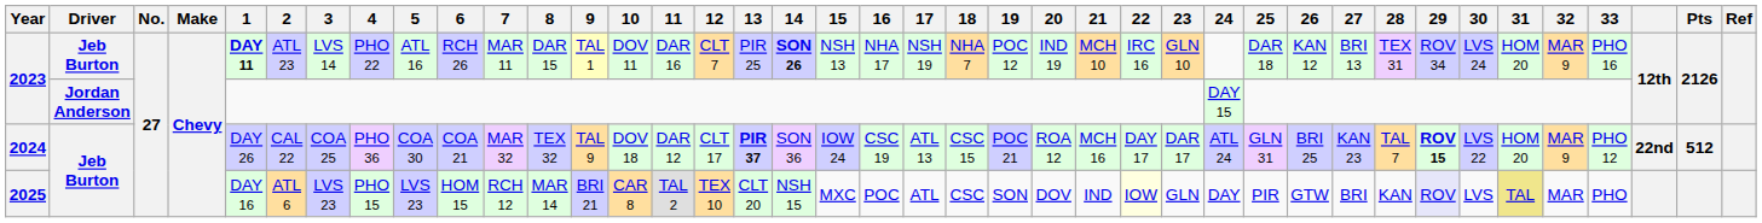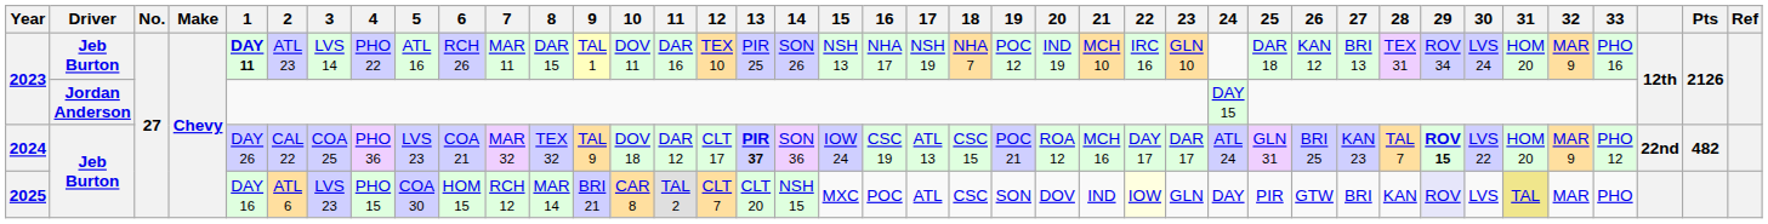2023 / Jeb Burton | 12: CLT 7 -> TEX 10
2023 / Jeb Burton | 14: bold -> normal
2024 | 5: COA 30 -> LVS 23
2024 | Pts: 512 -> 482
2025 | 5: LVS 23 -> COA 30
2025 | 12: TEX 10 -> CLT 7
